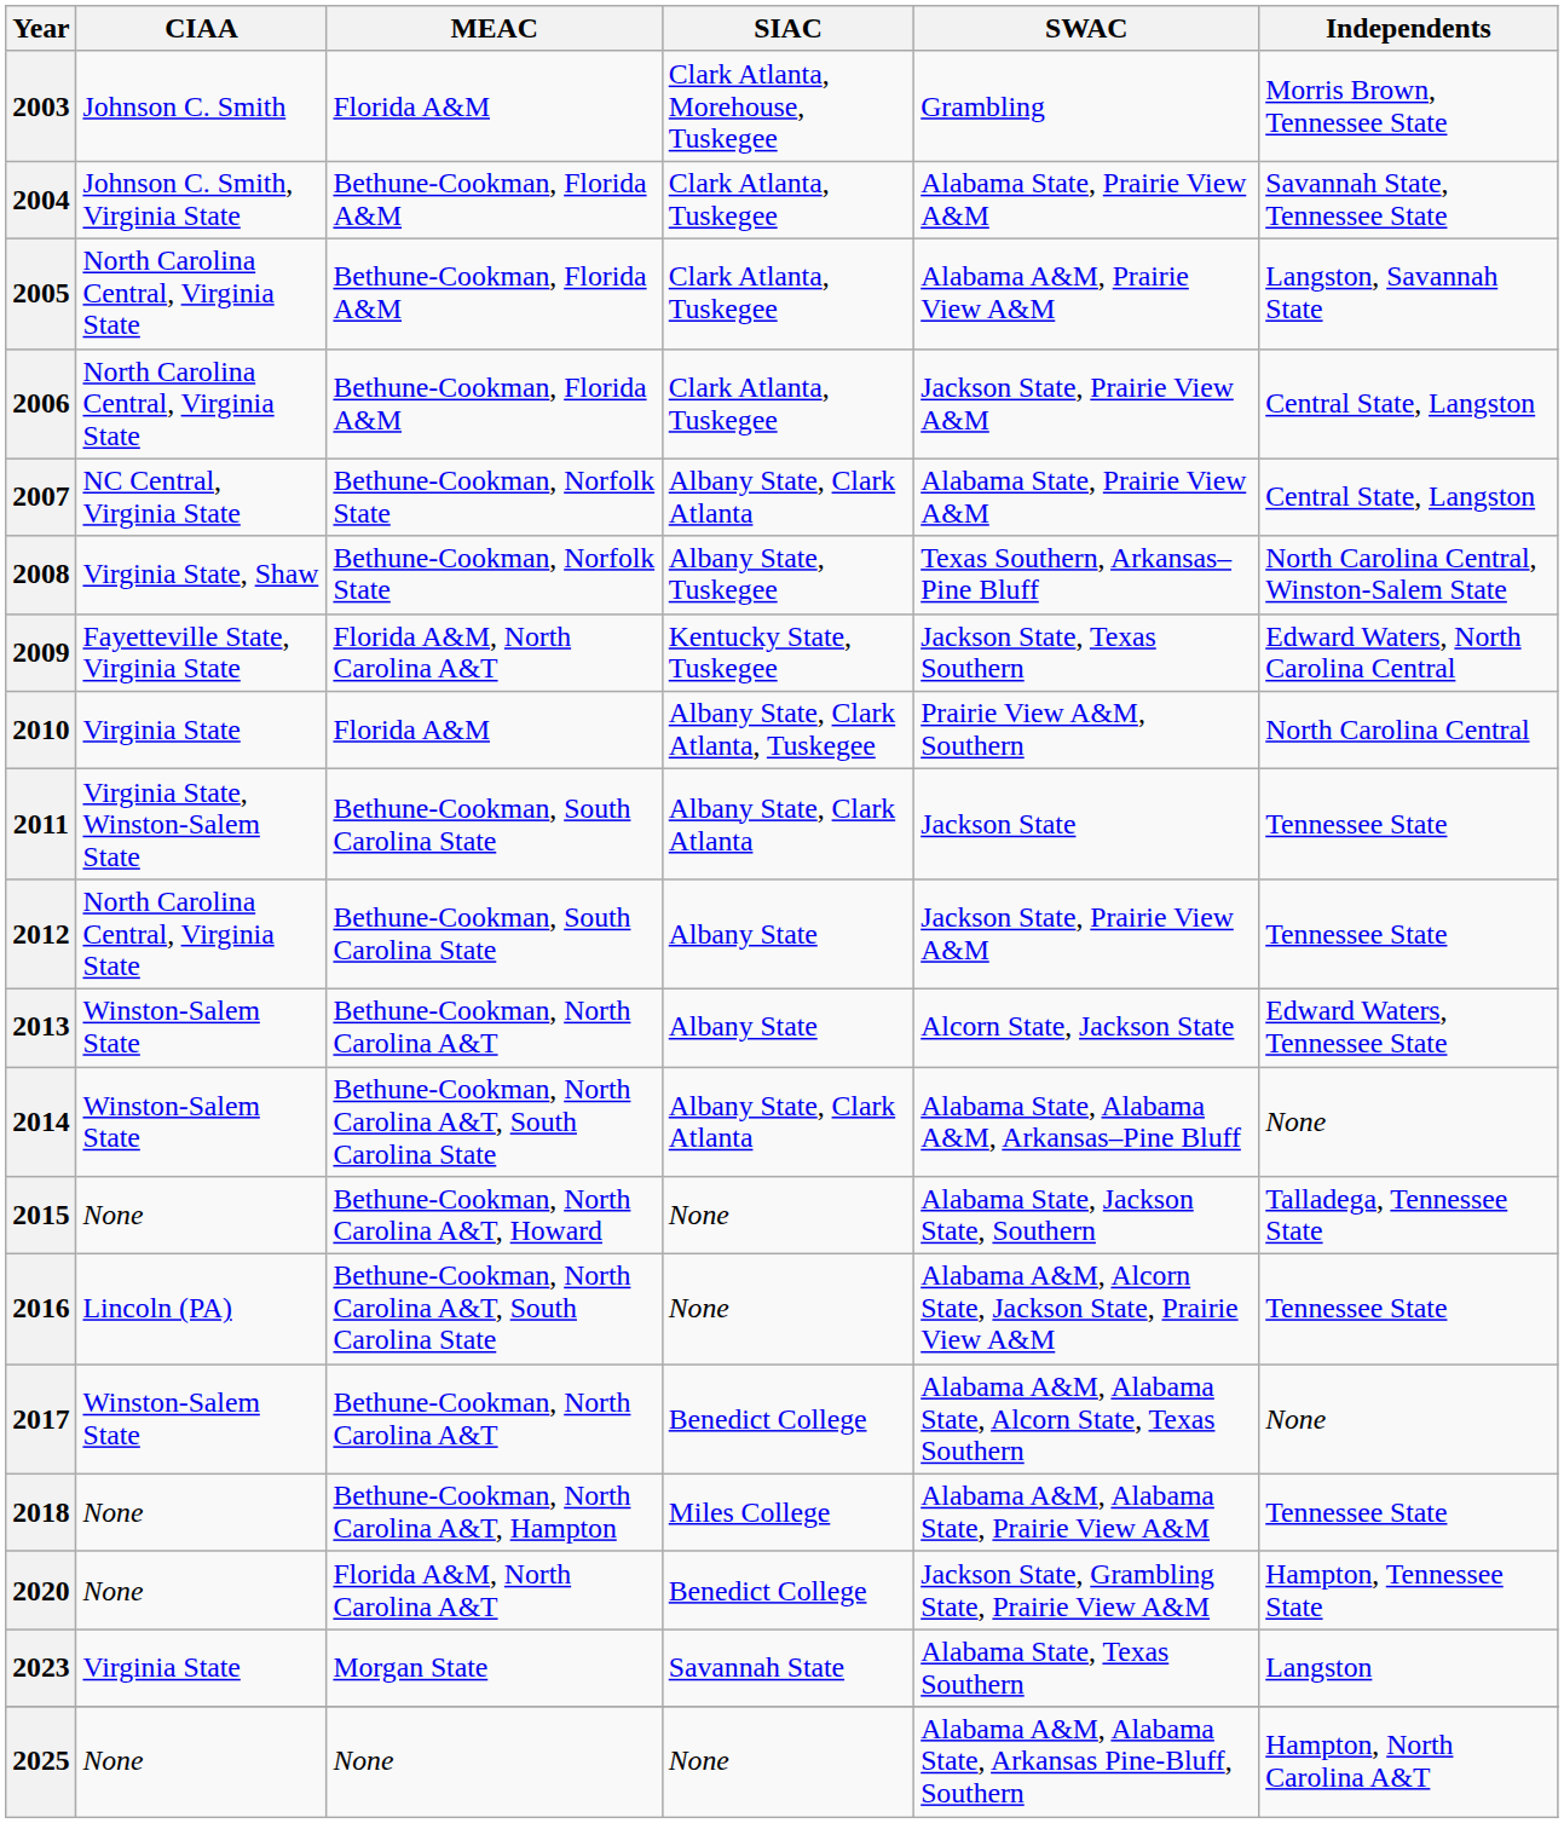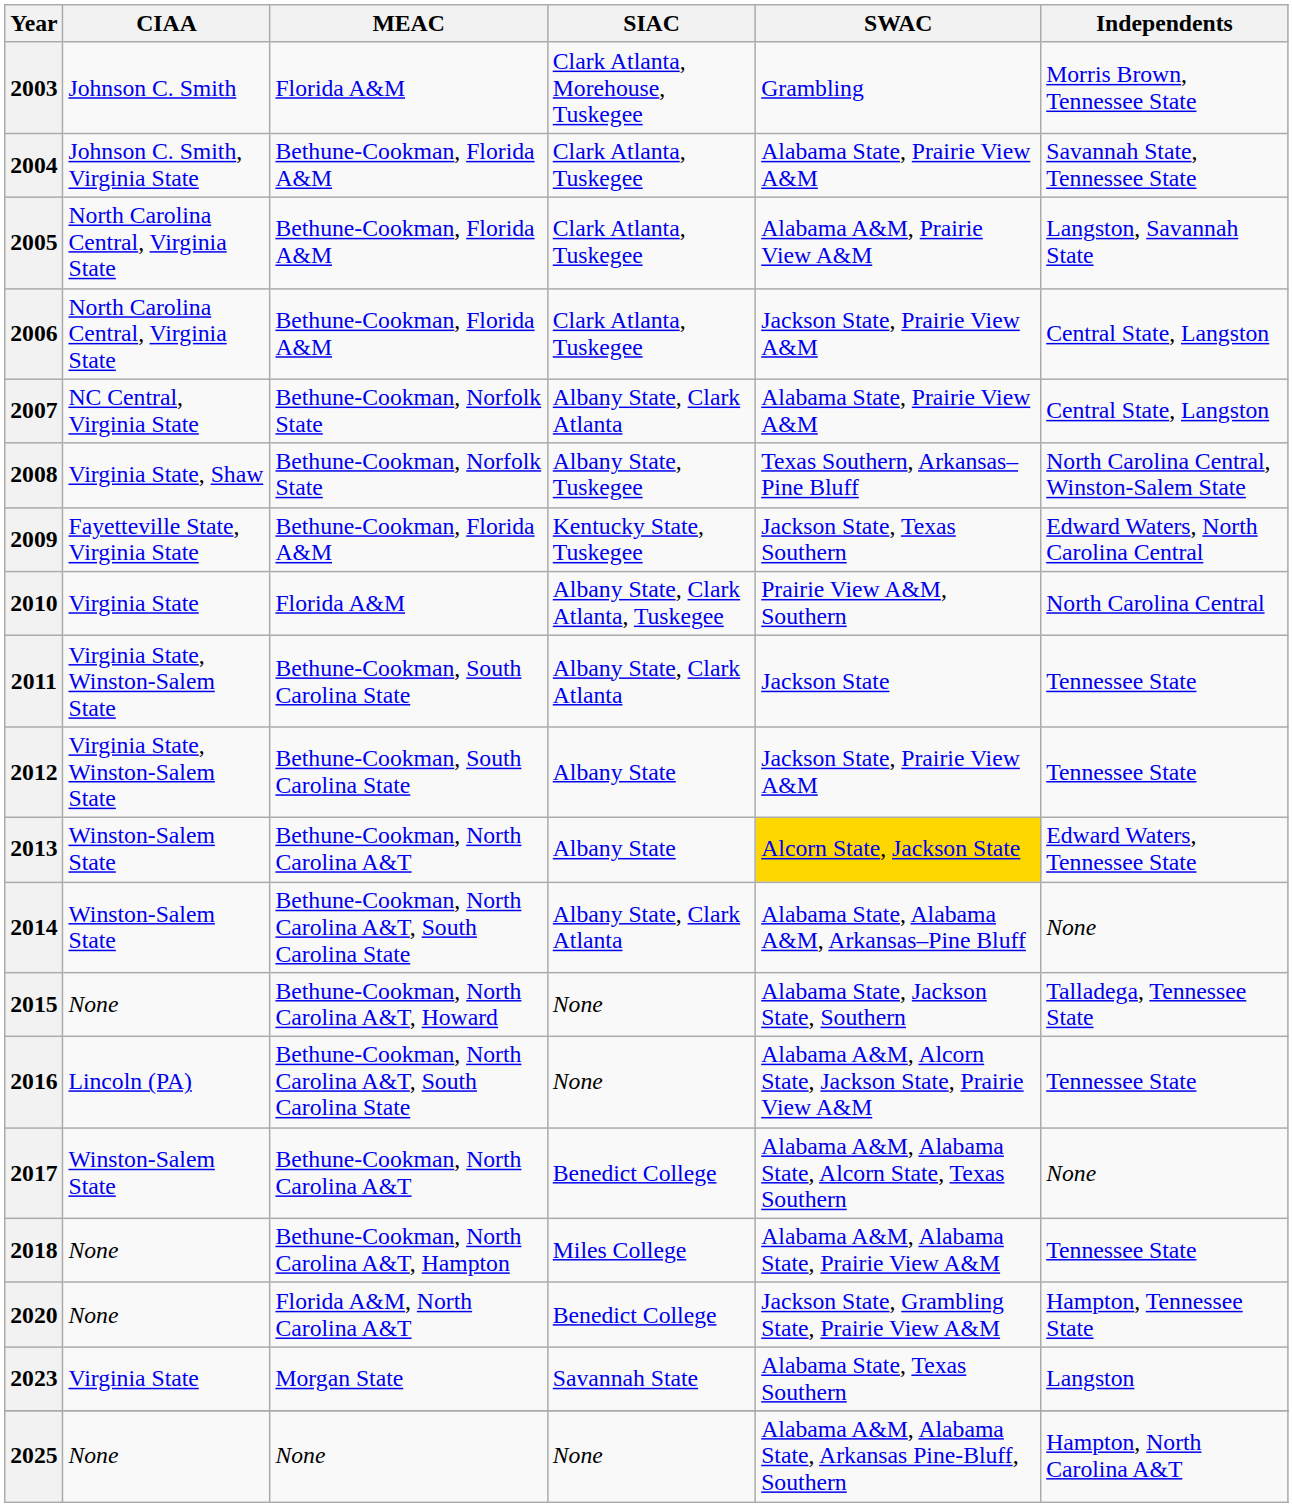2009 | MEAC: Florida A&M, North Carolina A&T -> Bethune-Cookman, Florida A&M
2012 | CIAA: North Carolina Central, Virginia State -> Virginia State, Winston-Salem State
2013 | SWAC: no background -> gold background
